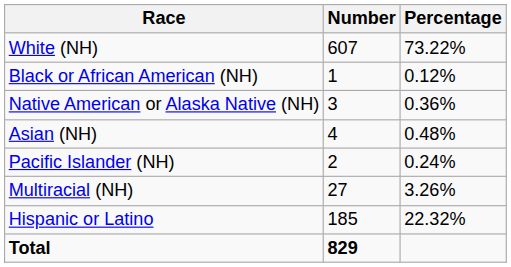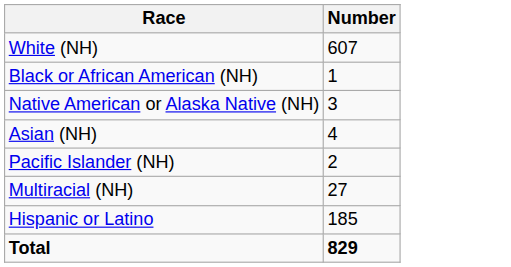- column: Percentage | 73.22% | 0.12% | 0.36% | 0.48% | 0.24% | 3.26% | 22.32%
